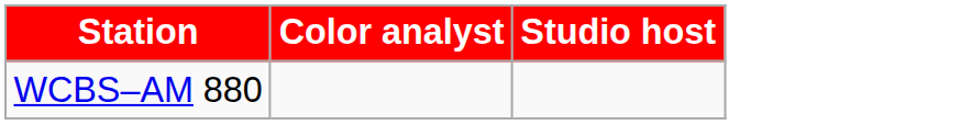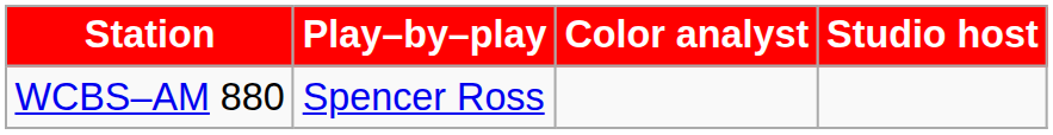+ column: Play–by–play | Spencer Ross
